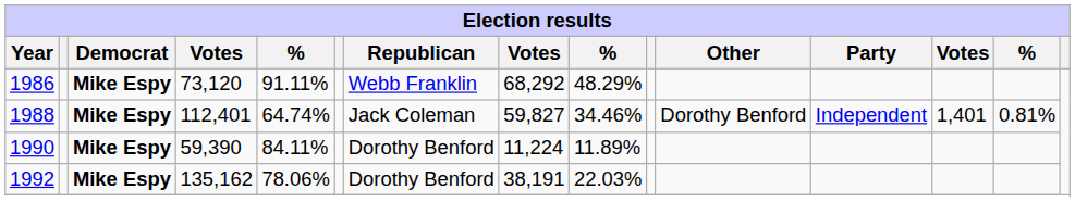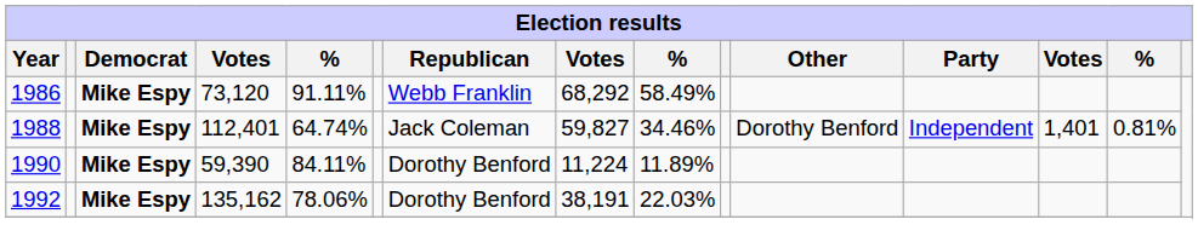1986 | column 9: 48.29% -> 58.49%
